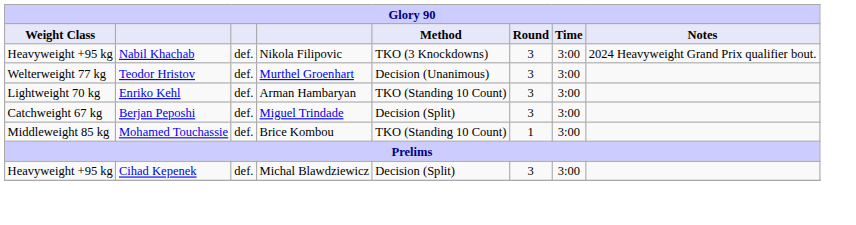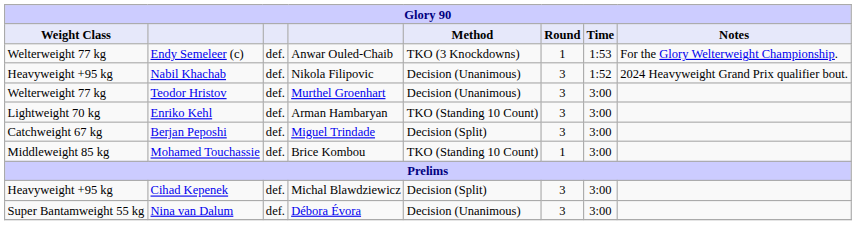+ row: Welterweight 77 kg | Endy Semeleer (c) | def. | Anwar Ouled-Chaib | TKO (3 Knockdowns) | 1 | 1:53 | For the Glory Welterweight Championship.
Nabil Khachab | Method: TKO (3 Knockdowns) -> Decision (Unanimous)
Nabil Khachab | Time: 3:00 -> 1:52
+ row: Super Bantamweight 55 kg | Nina van Dalum | def. | Débora Évora | Decision (Unanimous) | 3 | 3:00
